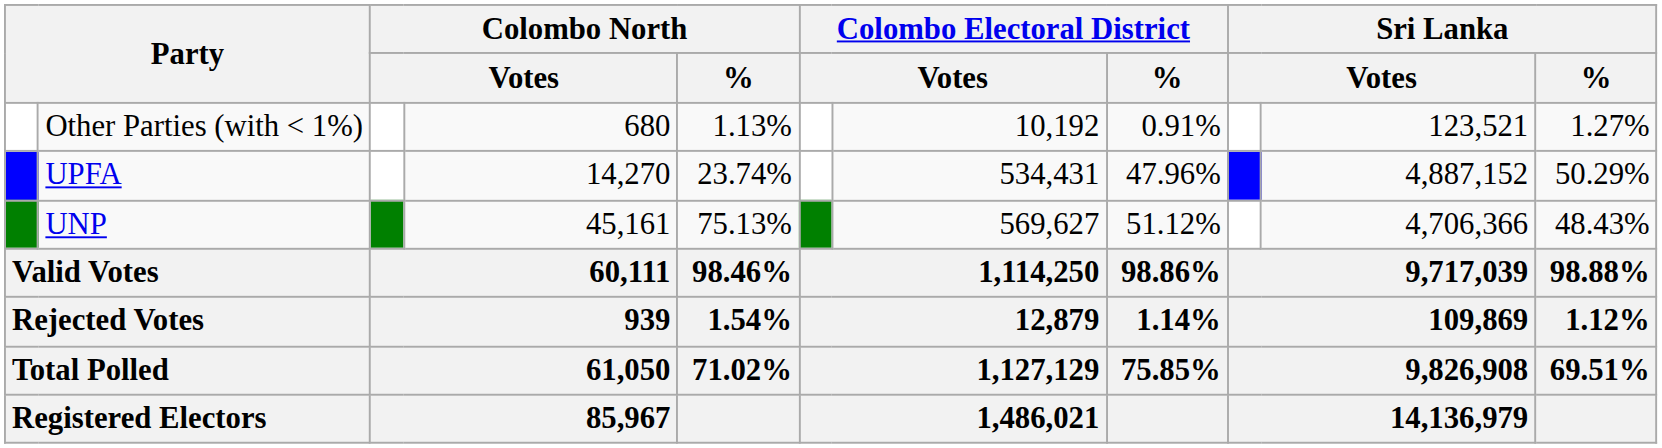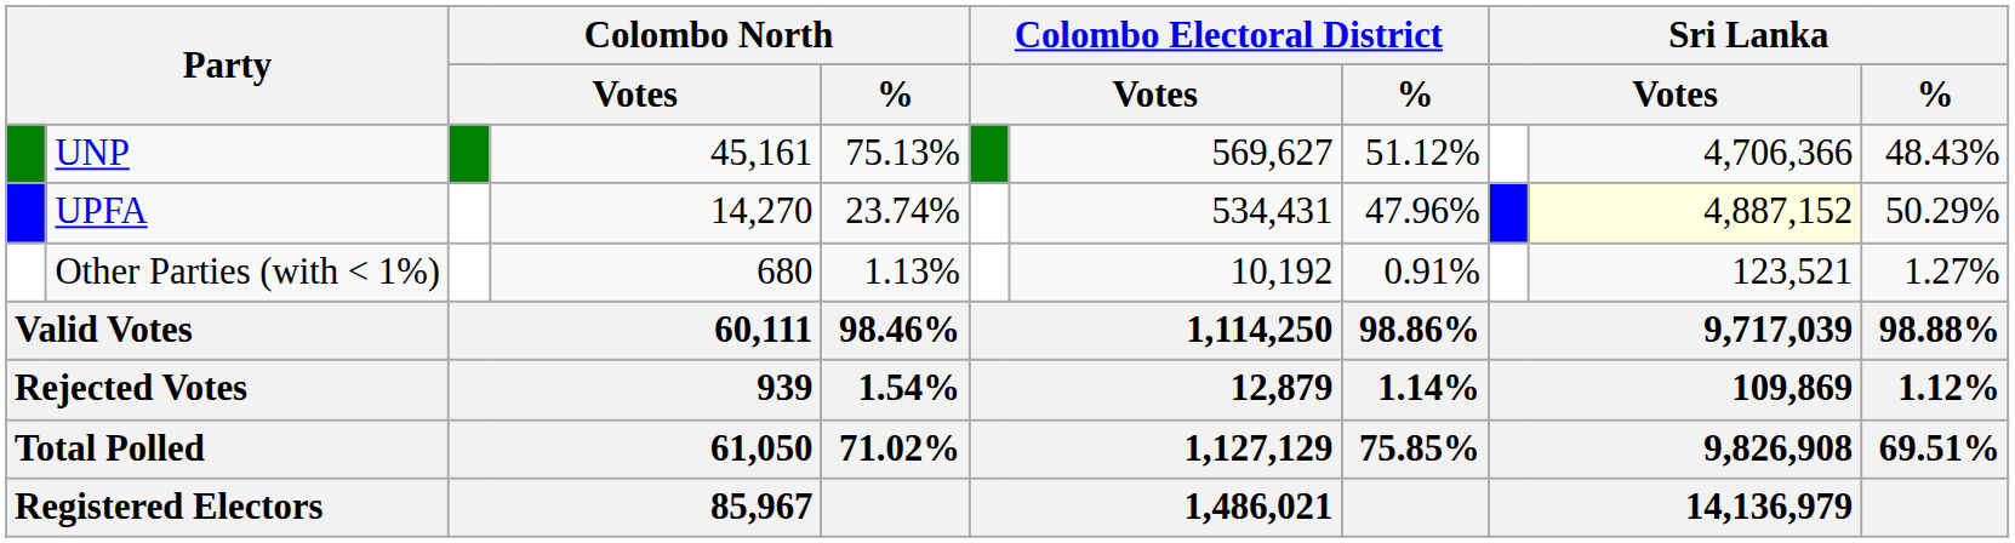rows swapped: UNP <-> Other Parties (with < 1%)
UPFA | column 10: no background -> lightyellow background
